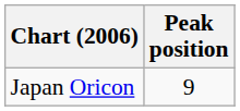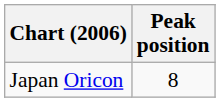Japan Oricon | Peak position: 9 -> 8
